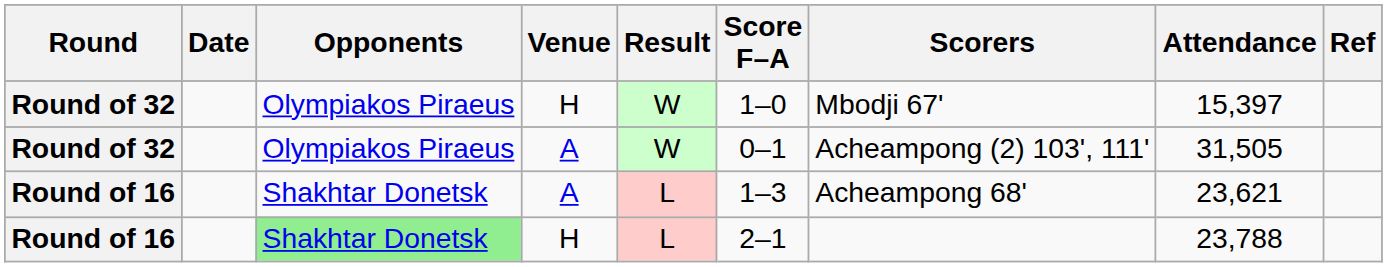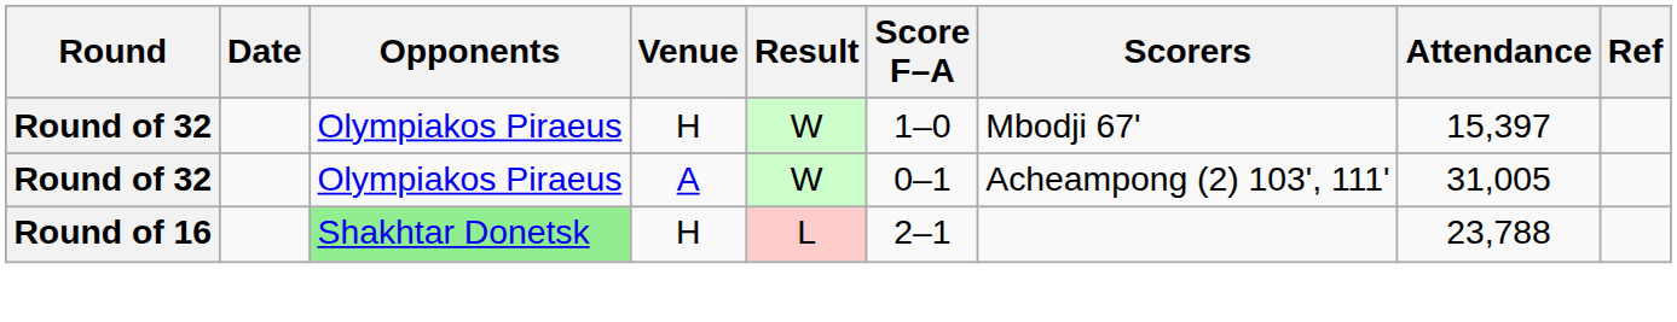Round of 32 / A | Attendance: 31,505 -> 31,005
- row: Round of 16 | Shakhtar Donetsk | A | L | 1–3 | Acheampong 68' | 23,621
